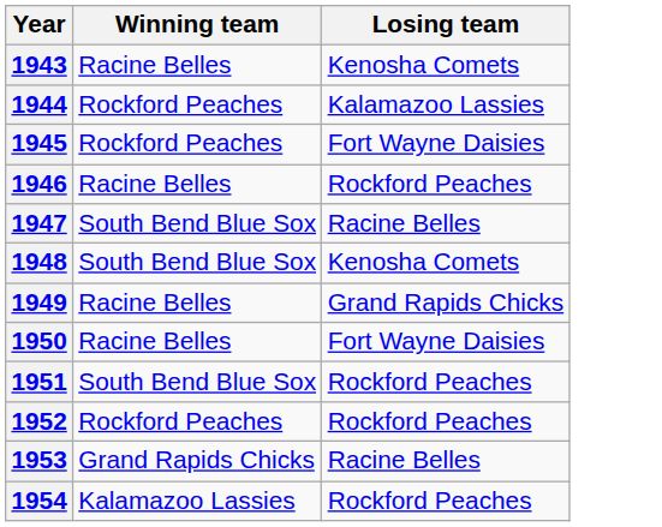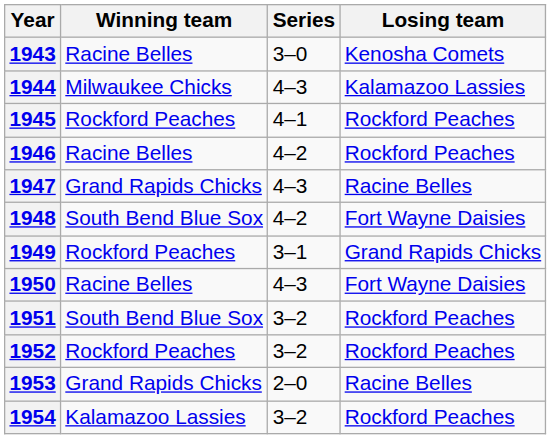+ column: Series | 3–0 | 4–3 | 4–1 | 4–2 | 4–3 | 4–2 | 3–1 | 4–3 | 3–2 | 3–2 | 2–0 | 3–2
1944 | Winning team: Rockford Peaches -> Milwaukee Chicks
1945 | Losing team: Fort Wayne Daisies -> Rockford Peaches
1947 | Winning team: South Bend Blue Sox -> Grand Rapids Chicks
1948 | Losing team: Kenosha Comets -> Fort Wayne Daisies
1949 | Winning team: Racine Belles -> Rockford Peaches
